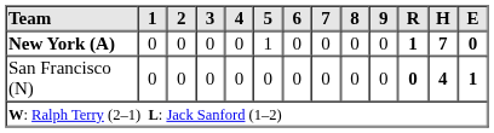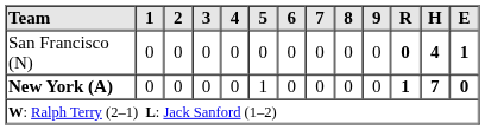rows swapped: New York (A) <-> San Francisco (N)
